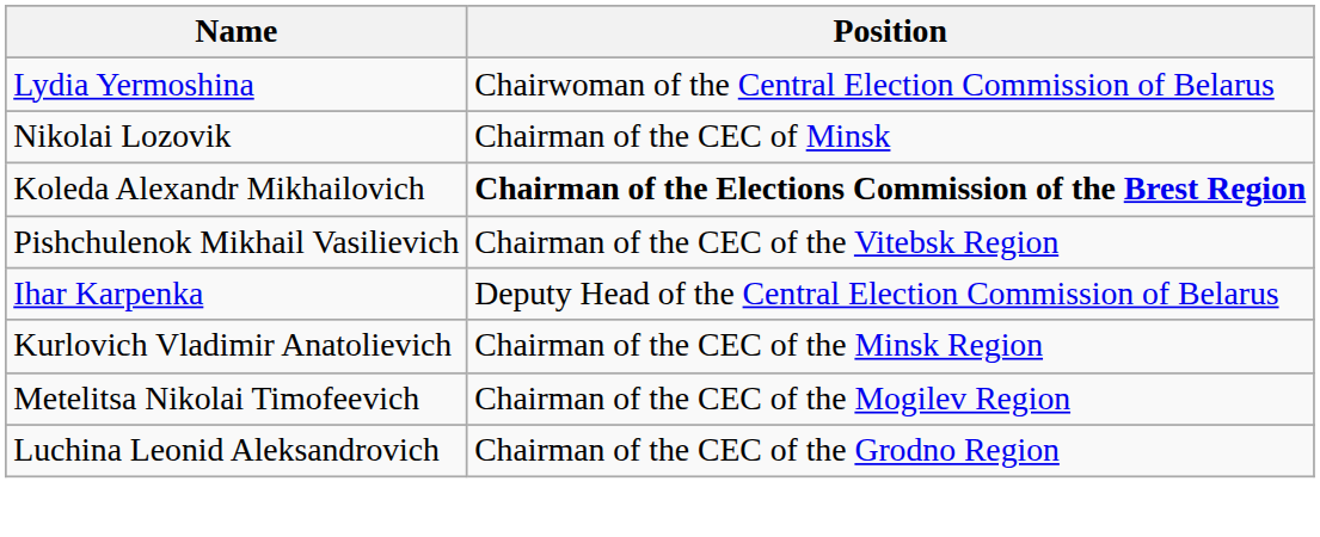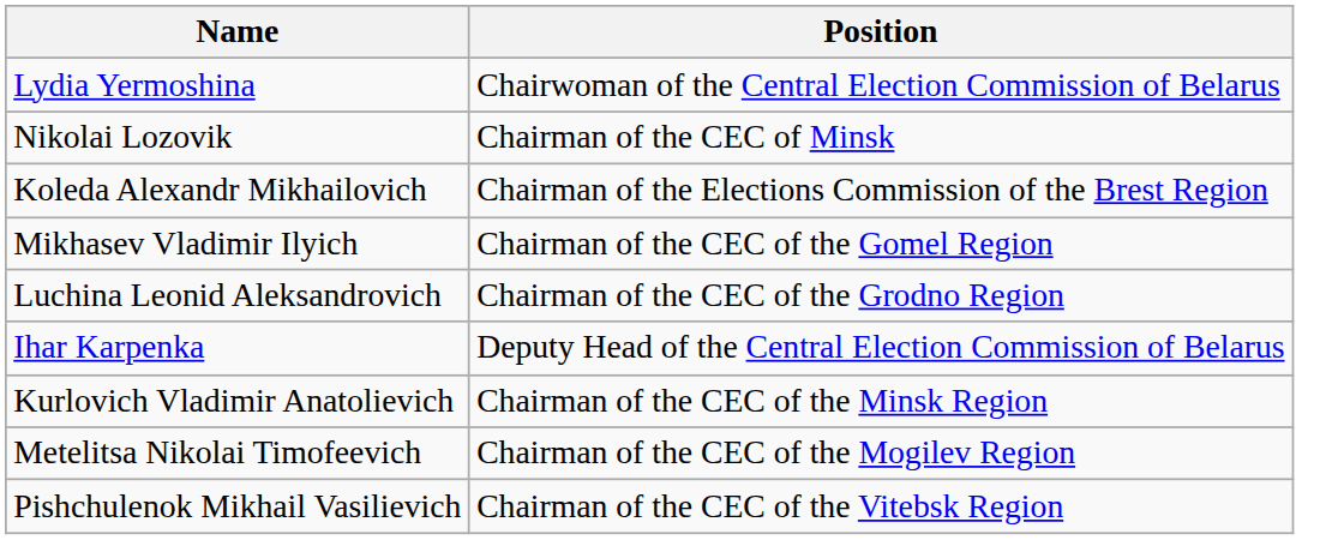Koleda Alexandr Mikhailovich | Position: bold -> normal
+ row: Mikhasev Vladimir Ilyich | Chairman of the CEC of the Gomel Region
rows swapped: Luchina Leonid Aleksandrovich <-> Pishchulenok Mikhail Vasilievich
